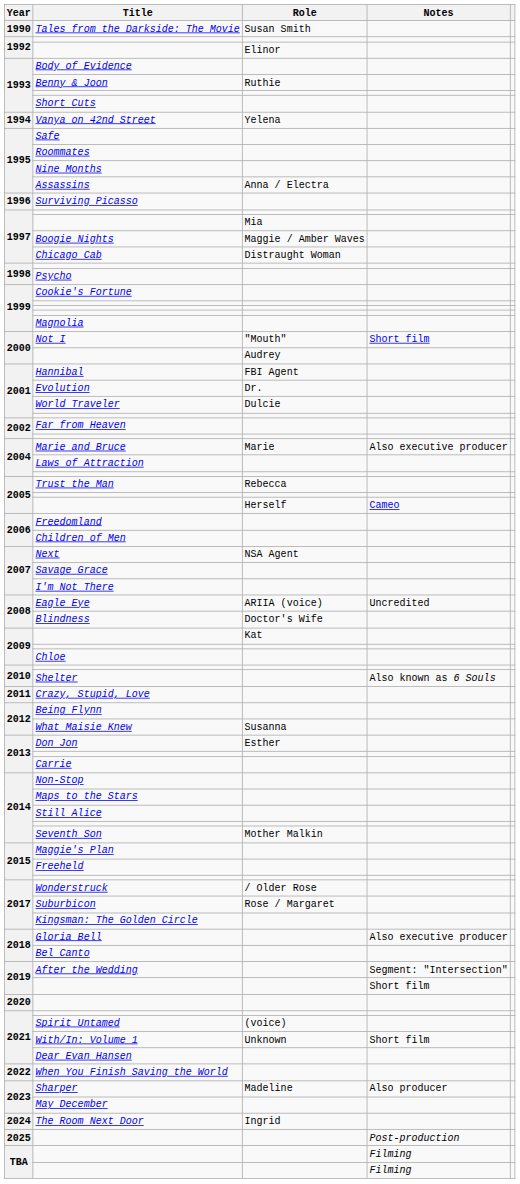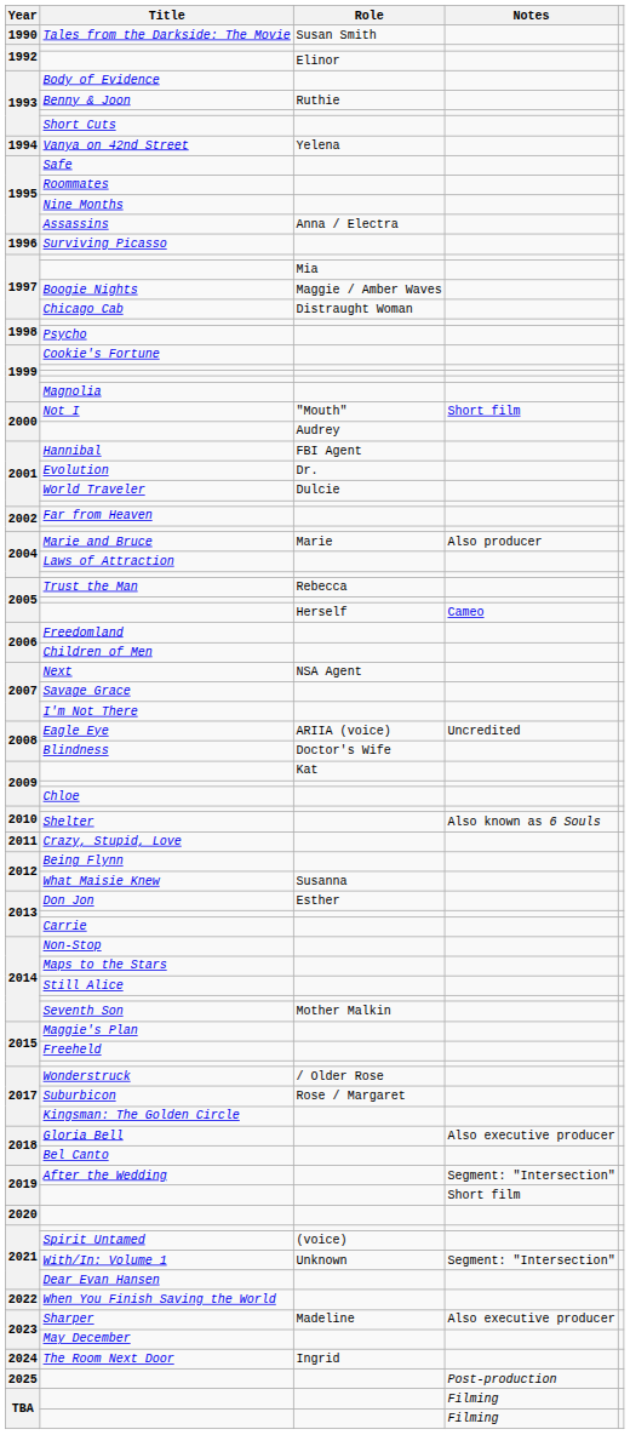Marie and Bruce | Notes: Also executive producer -> Also producer
With/In: Volume 1 | Notes: Short film -> Segment: "Intersection"
Sharper | Notes: Also producer -> Also executive producer
